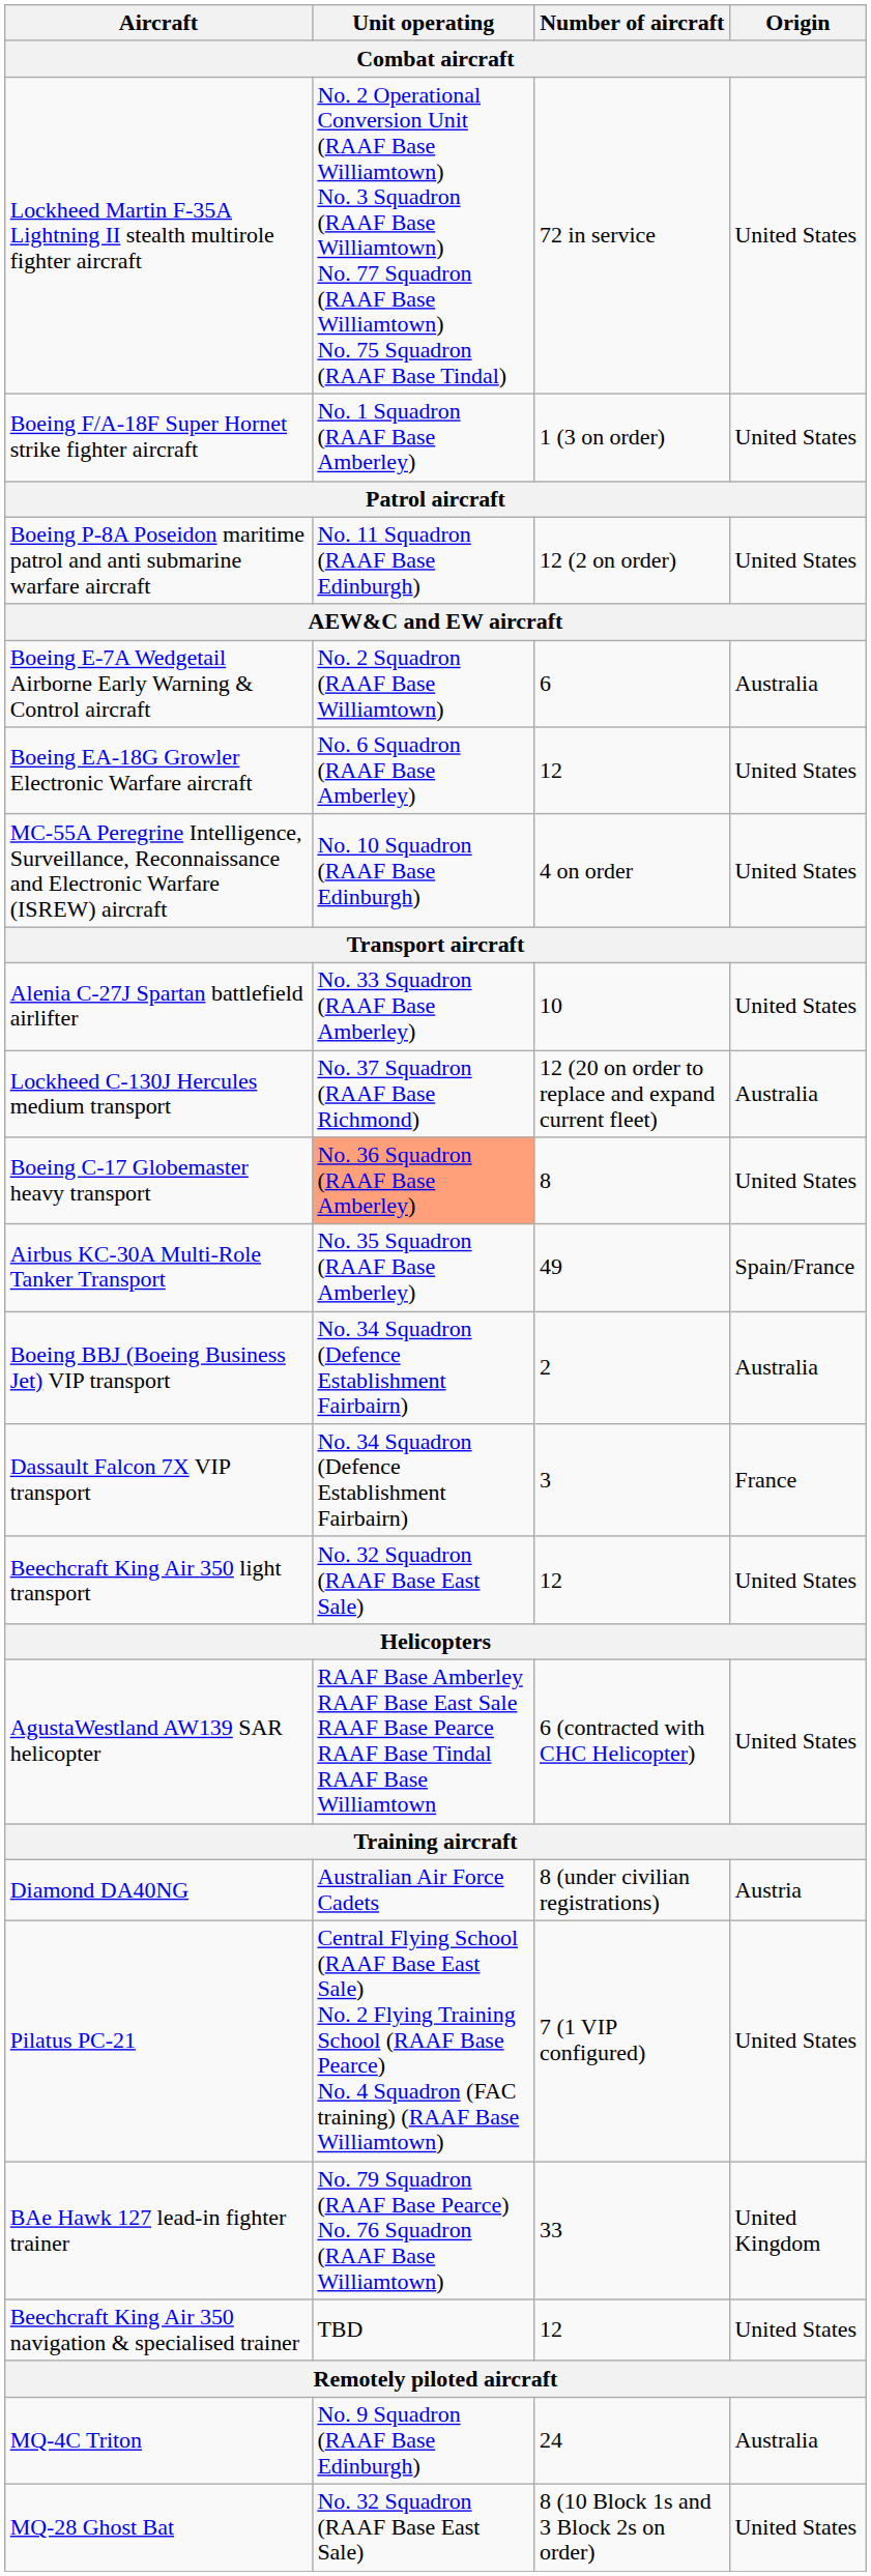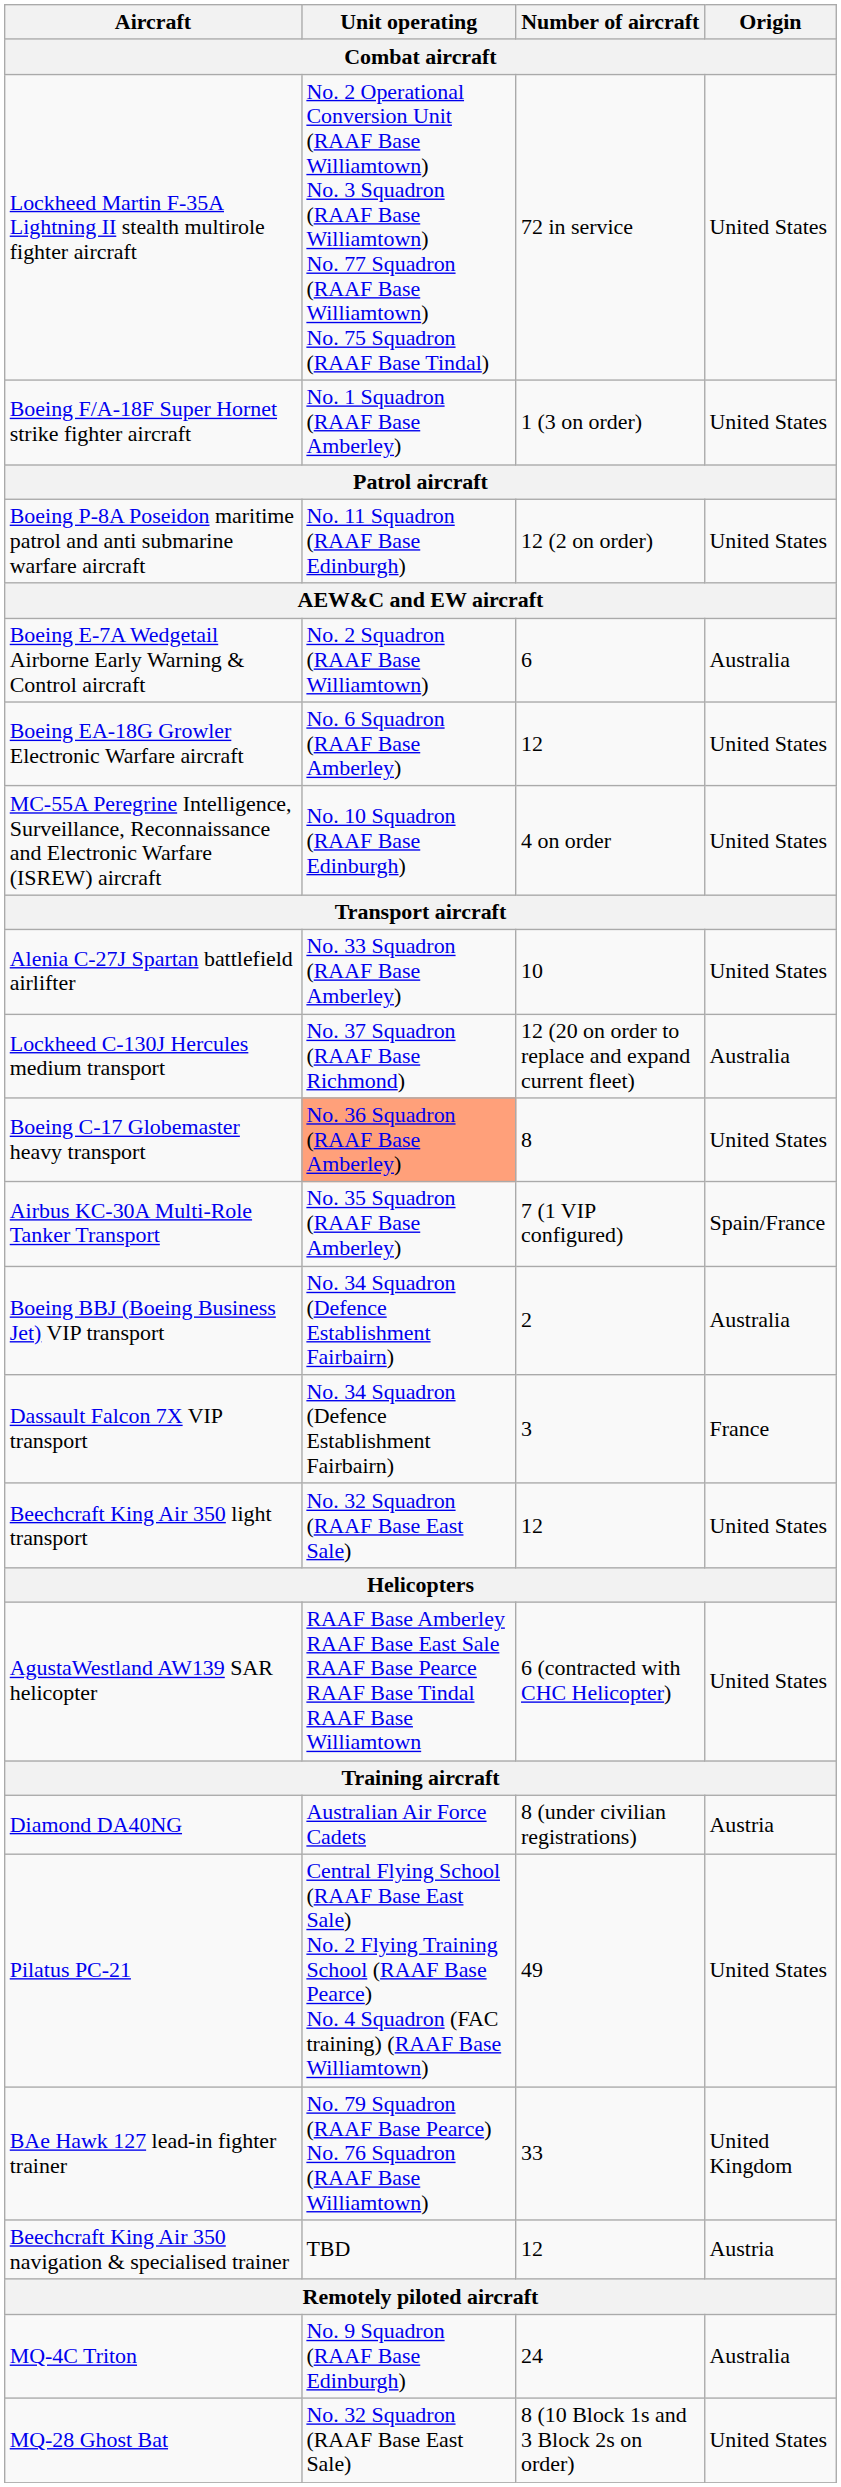Airbus KC-30A Multi-Role Tanker Transport | Number of aircraft: 49 -> 7 (1 VIP configured)
Pilatus PC-21 | Number of aircraft: 7 (1 VIP configured) -> 49
Beechcraft King Air 350 navigation & specialised trainer | Origin: United States -> Austria
